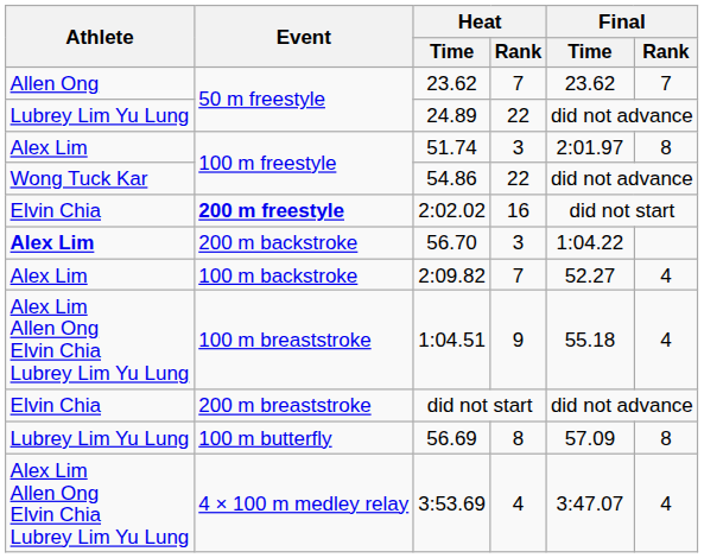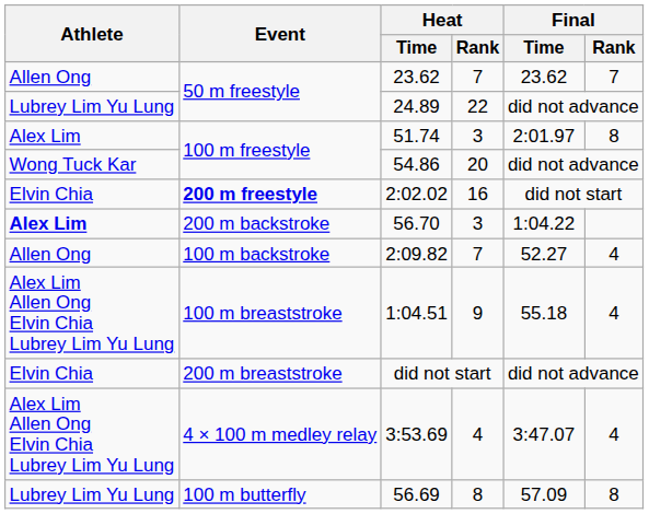54.86 | Heat / Rank: 22 -> 20
2:09.82 | Athlete: Alex Lim -> Allen Ong
rows swapped: 56.69 <-> 3:53.69
